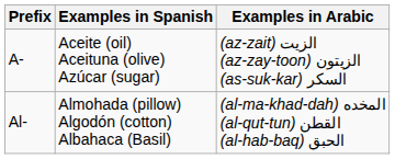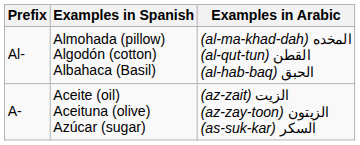rows swapped: A- <-> Al-
